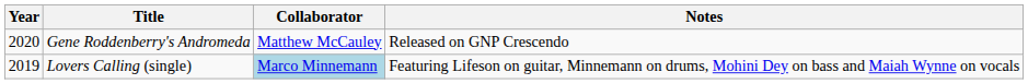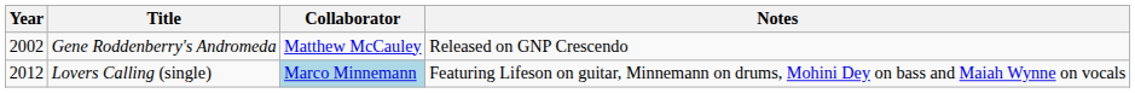Gene Roddenberry's Andromeda | Year: 2020 -> 2002
Lovers Calling (single) | Year: 2019 -> 2012
